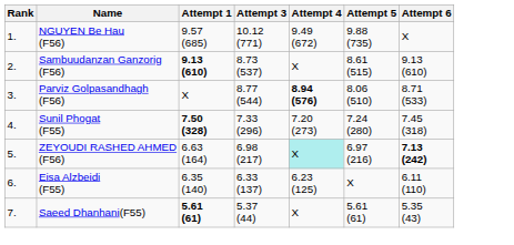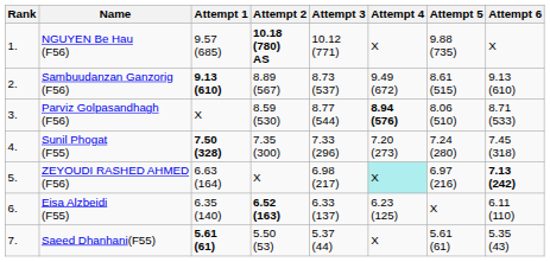+ column: Attempt 2 | 10.18 (780) AS | 8.89 (567) | 8.59 (530) | 7.35 (300) | X | 6.52 (163) | 5.50 (53)
NGUYEN Be Hau (F56) | Attempt 4: 9.49 (672) -> X
Sambuudanzan Ganzorig (F56) | Attempt 4: X -> 9.49 (672)
